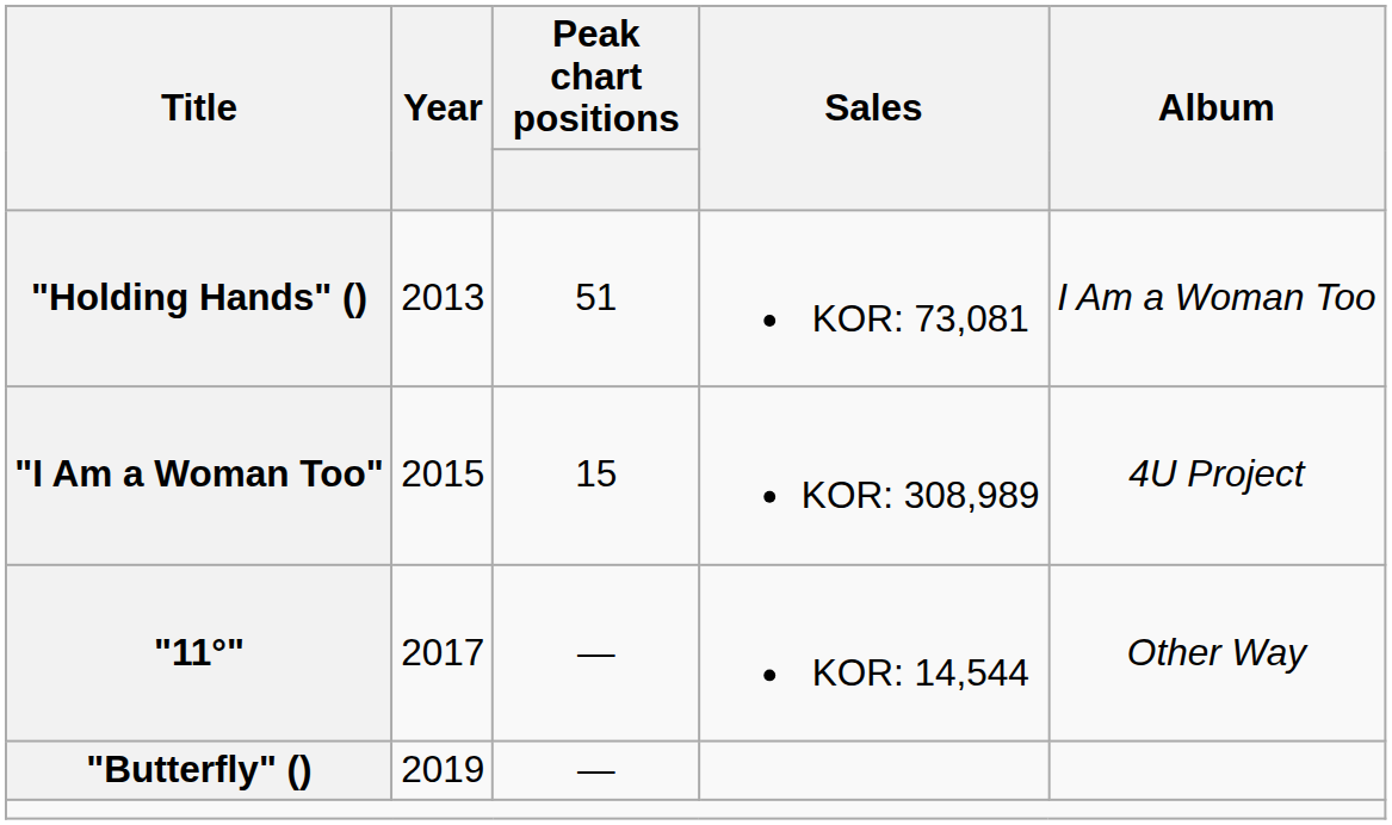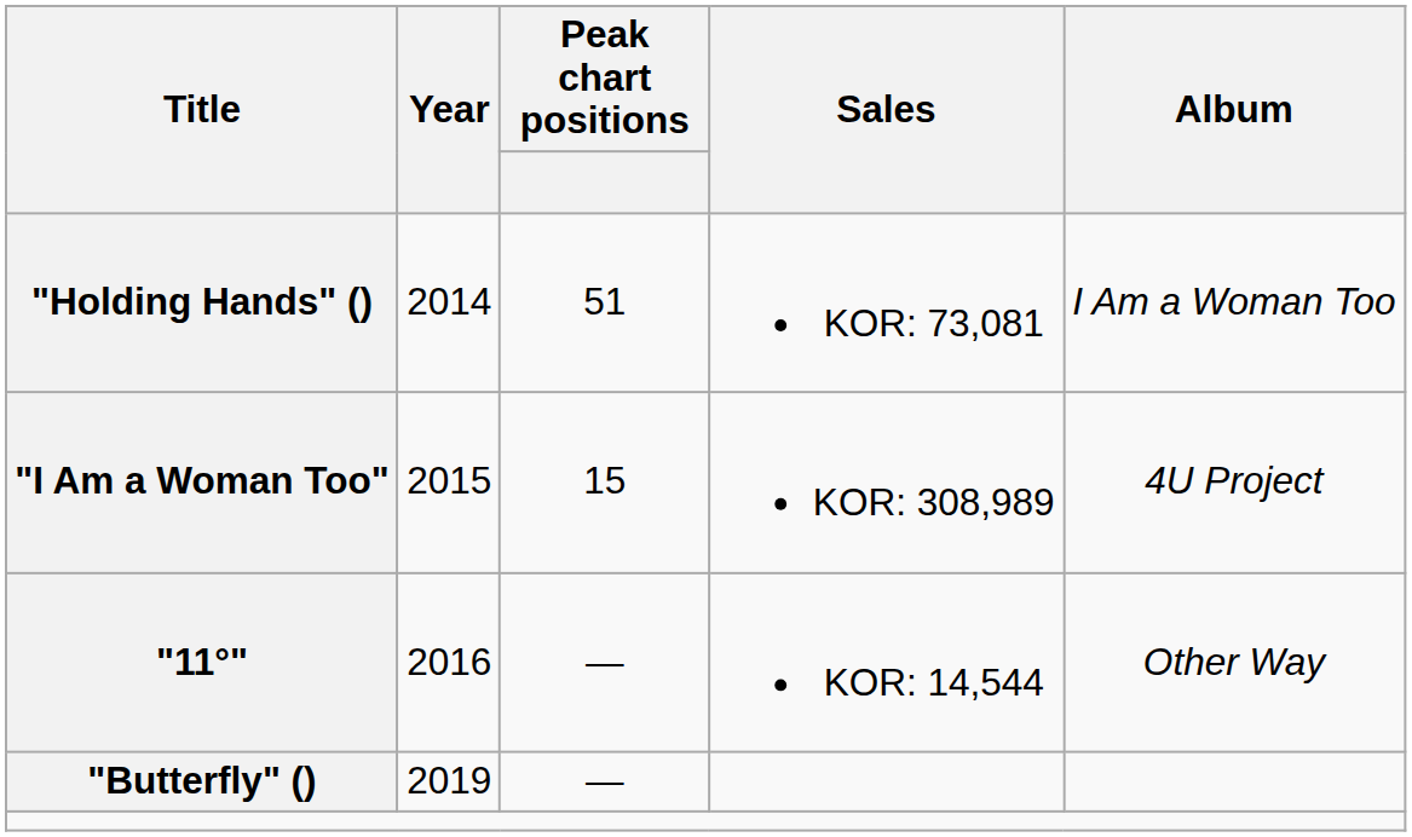"Holding Hands" () | Year: 2013 -> 2014
"11°" | Year: 2017 -> 2016
